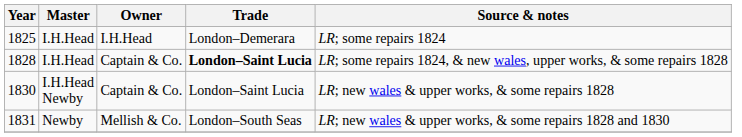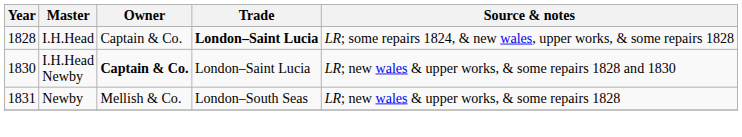- row: 1825 | I.H.Head | I.H.Head | London–Demerara | LR; some repairs 1824
1830 | Owner: normal -> bold
1830 | Source & notes: LR; new wales & upper works, & some repairs 1828 -> LR; new wales & upper works, & some repairs 1828 and 1830
1831 | Source & notes: LR; new wales & upper works, & some repairs 1828 and 1830 -> LR; new wales & upper works, & some repairs 1828
